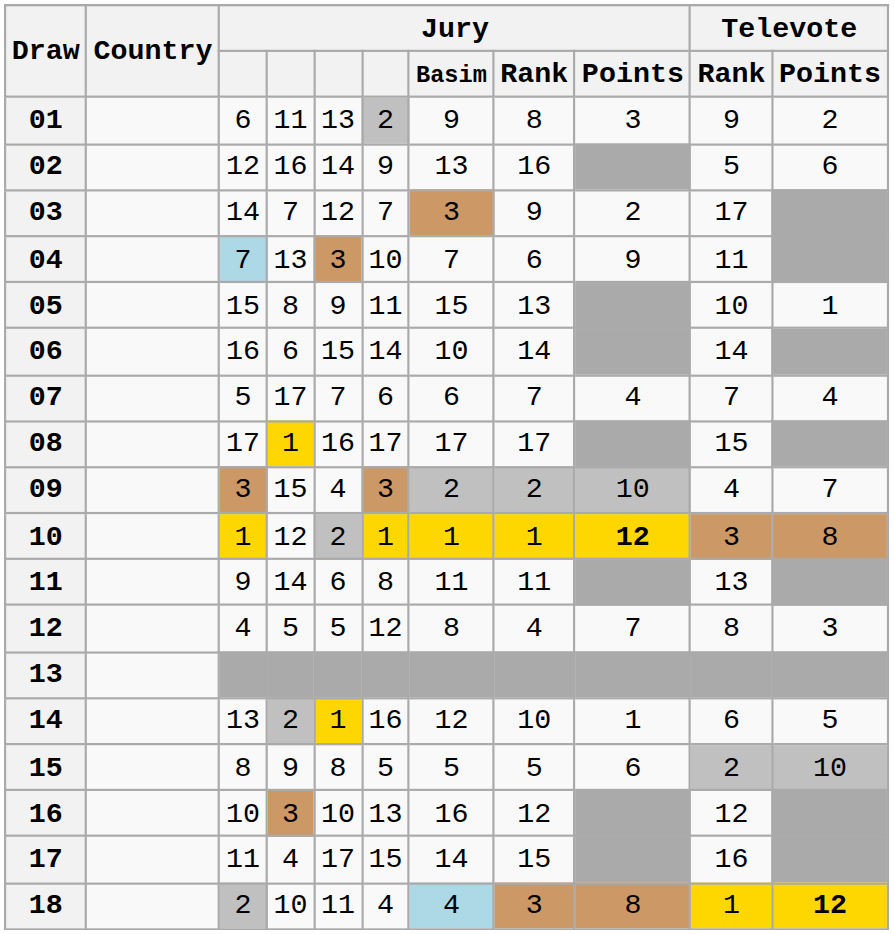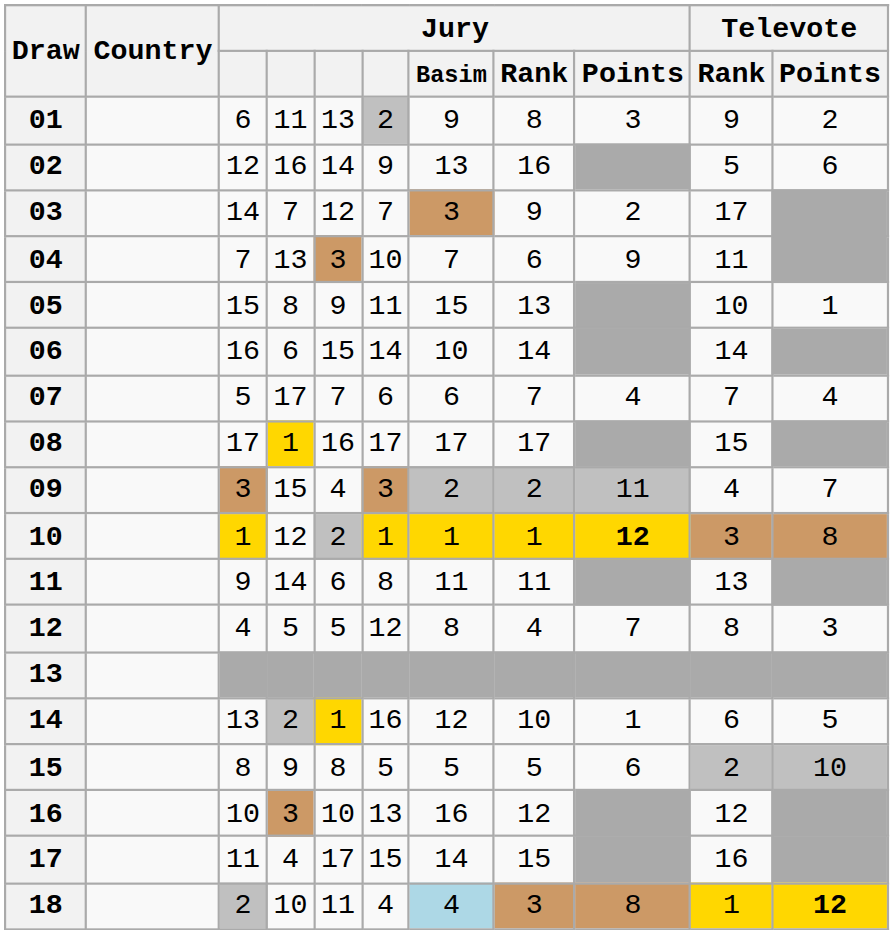04 | column 3: lightblue background -> no background
09 | Jury / Points: 10 -> 11
